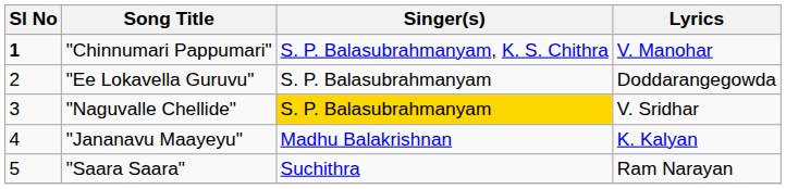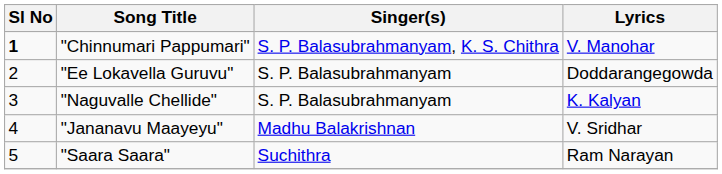"Naguvalle Chellide" | Singer(s): gold background -> no background
"Naguvalle Chellide" | Lyrics: V. Sridhar -> K. Kalyan
"Jananavu Maayeyu" | Lyrics: K. Kalyan -> V. Sridhar
